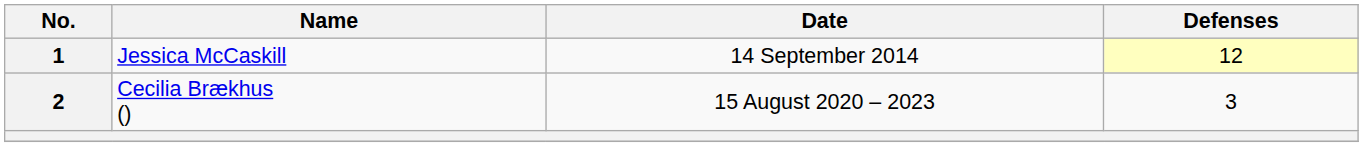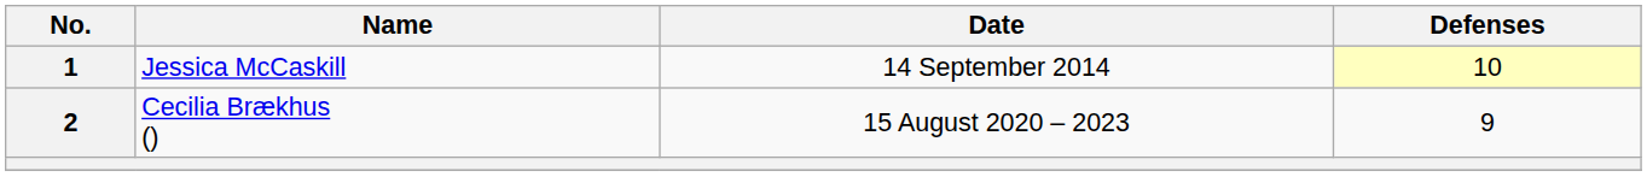1 | Defenses: 12 -> 10
2 | Defenses: 3 -> 9
